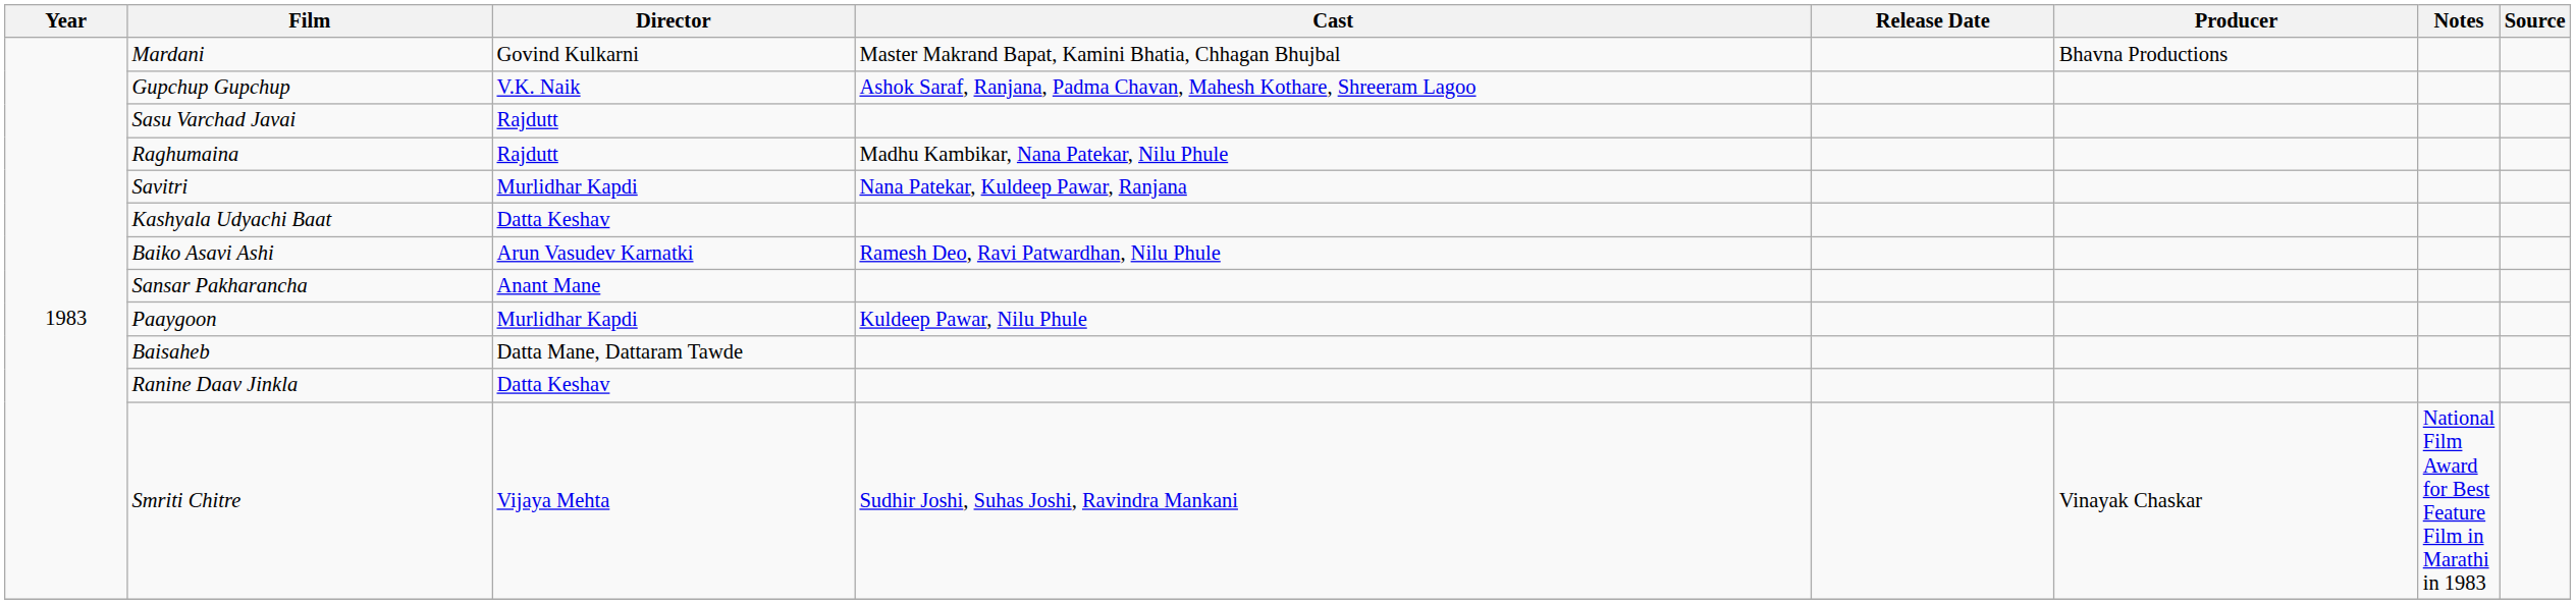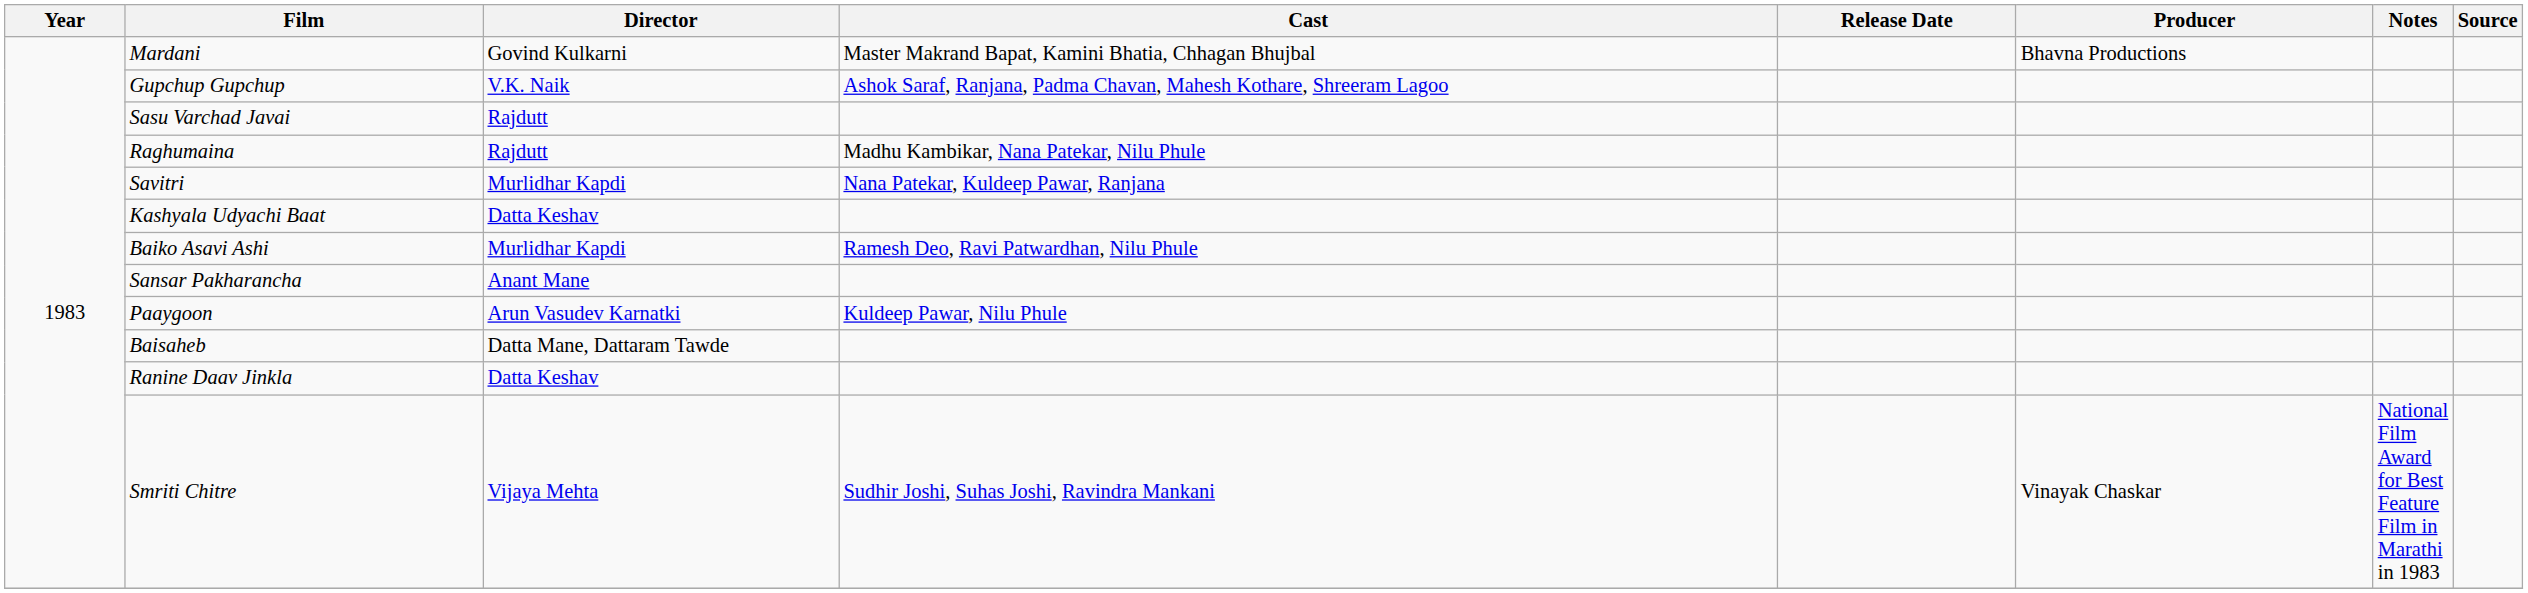Baiko Asavi Ashi | Director: Arun Vasudev Karnatki -> Murlidhar Kapdi
Paaygoon | Director: Murlidhar Kapdi -> Arun Vasudev Karnatki
